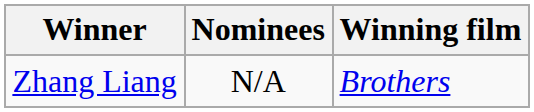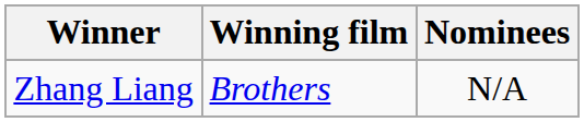columns swapped: Winning film <-> Nominees
